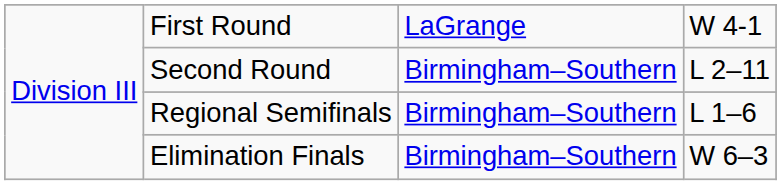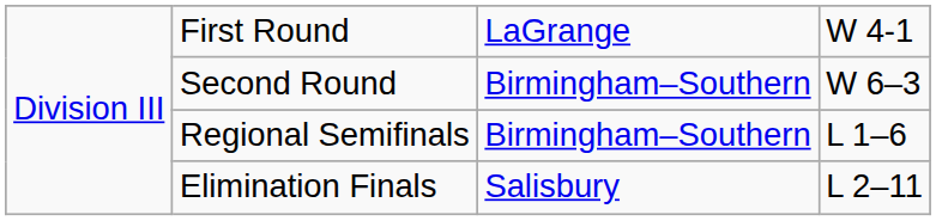Second Round | column 4: L 2–11 -> W 6–3
Elimination Finals | column 3: Birmingham–Southern -> Salisbury
Elimination Finals | column 4: W 6–3 -> L 2–11
